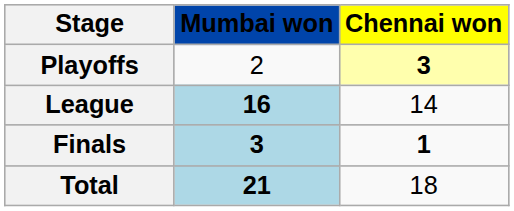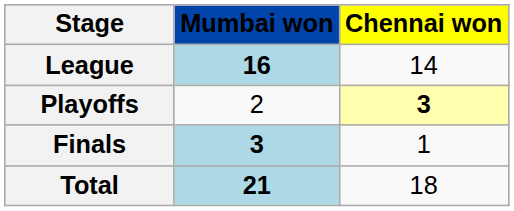rows swapped: League <-> Playoffs
Finals | Chennai won: bold -> normal
